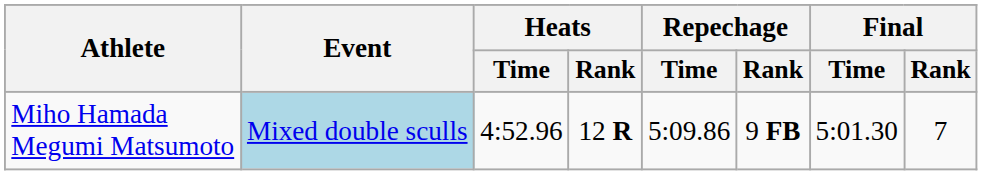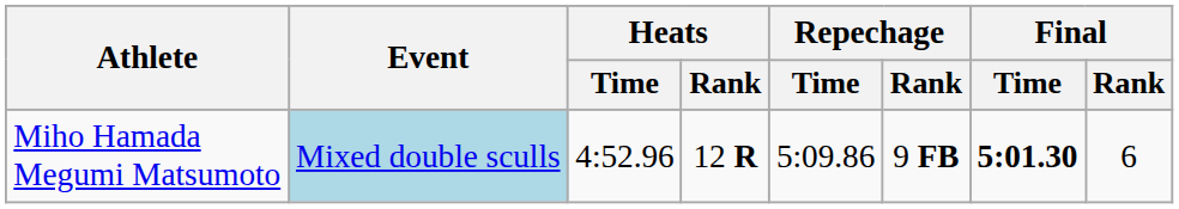Miho Hamada Megumi Matsumoto | Final / Time: normal -> bold
Miho Hamada Megumi Matsumoto | Final / Rank: 7 -> 6
